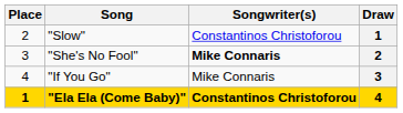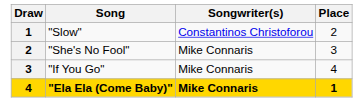columns swapped: Draw <-> Place
"She's No Fool" | Songwriter(s): bold -> normal
"Ela Ela (Come Baby)" | Songwriter(s): Constantinos Christoforou -> Mike Connaris
